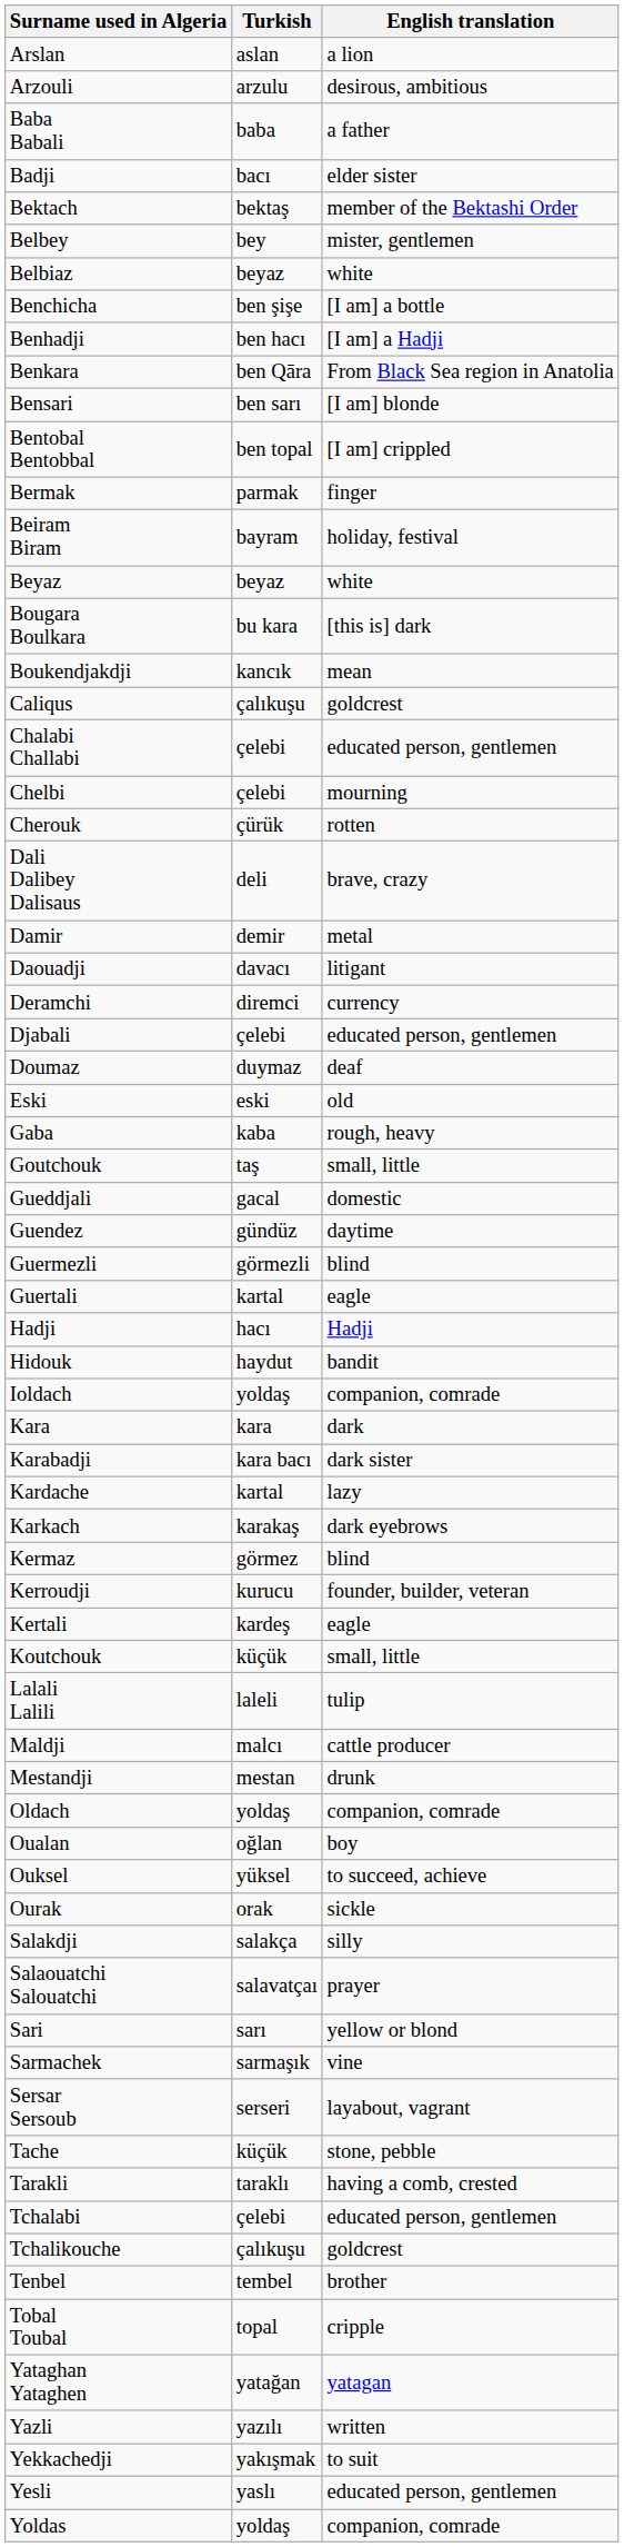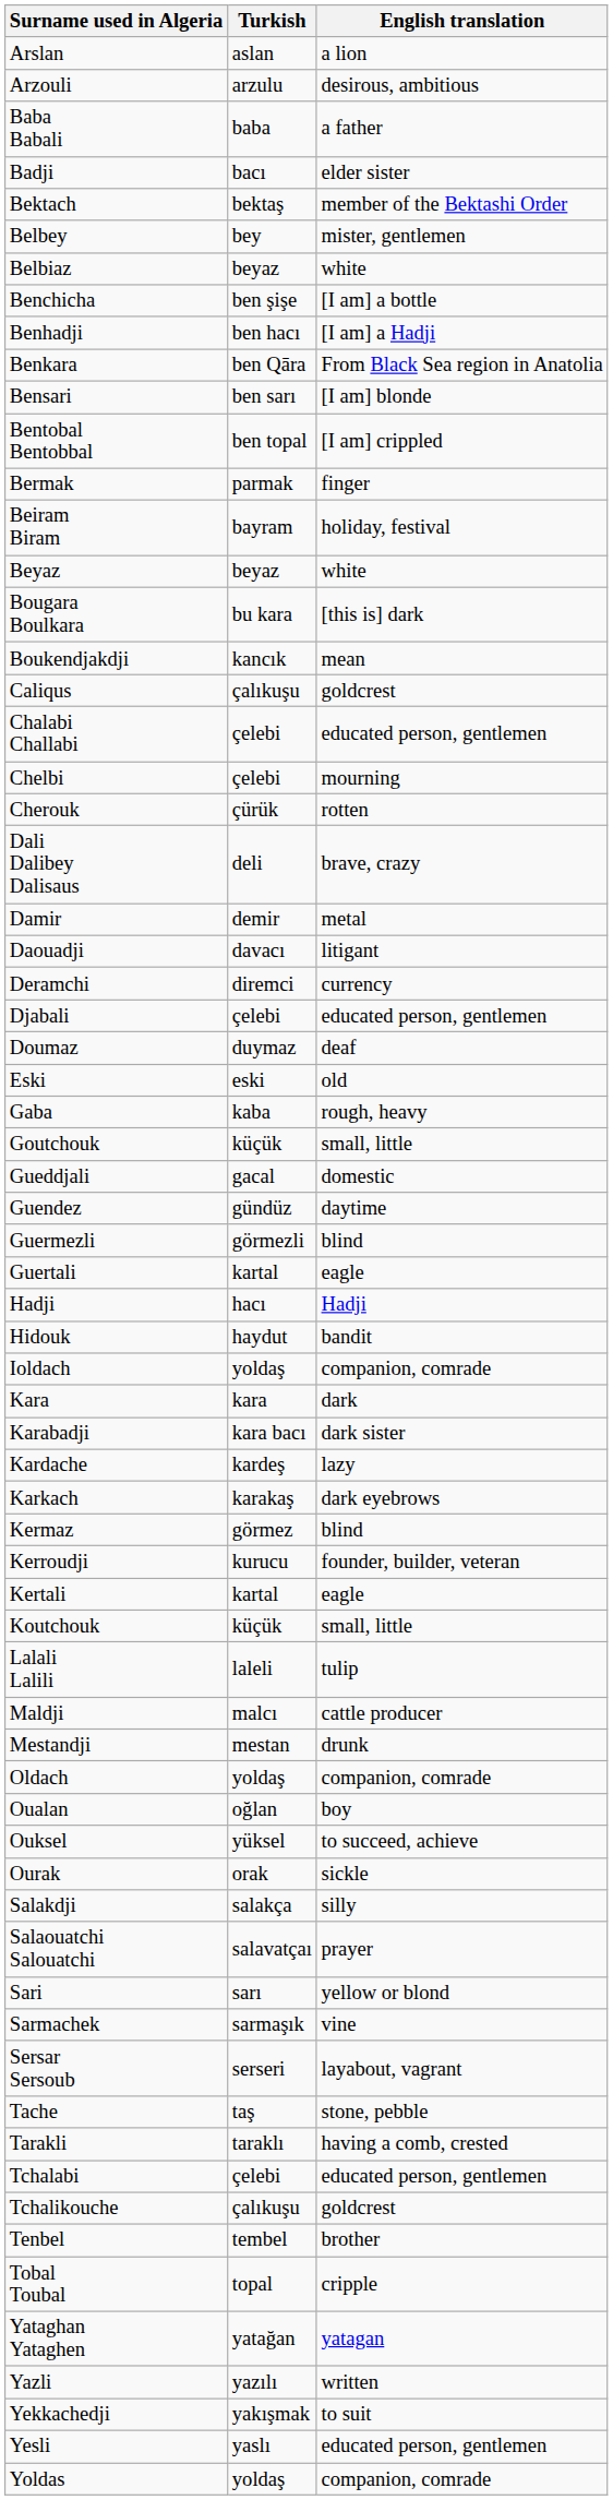Goutchouk | Turkish: taş -> küçük
Kardache | Turkish: kartal -> kardeş
Kertali | Turkish: kardeş -> kartal
Tache | Turkish: küçük -> taş
